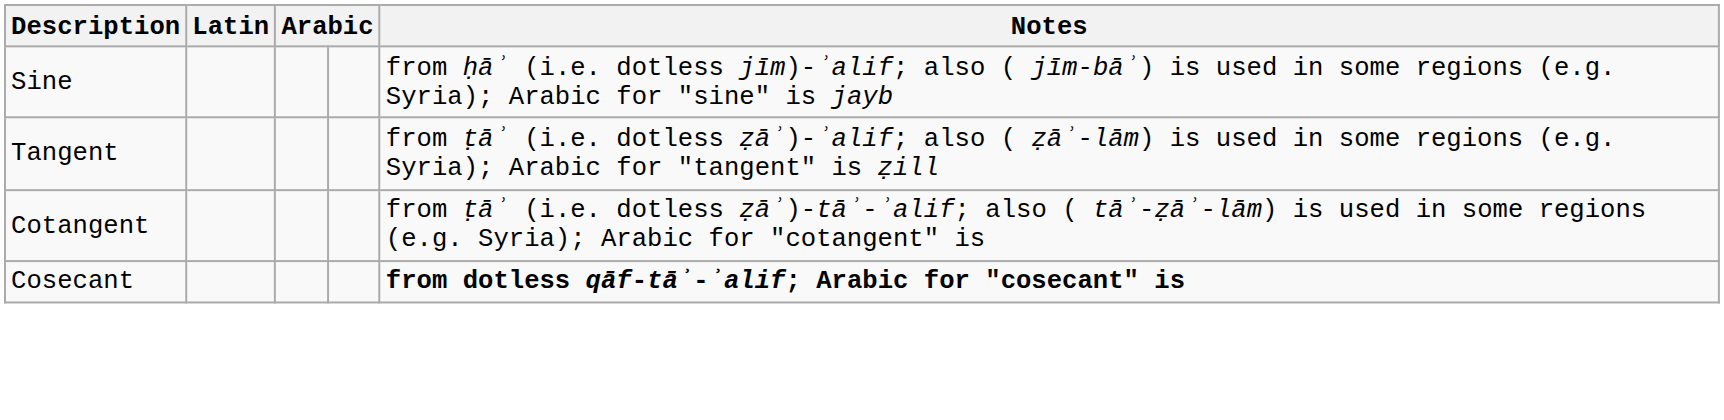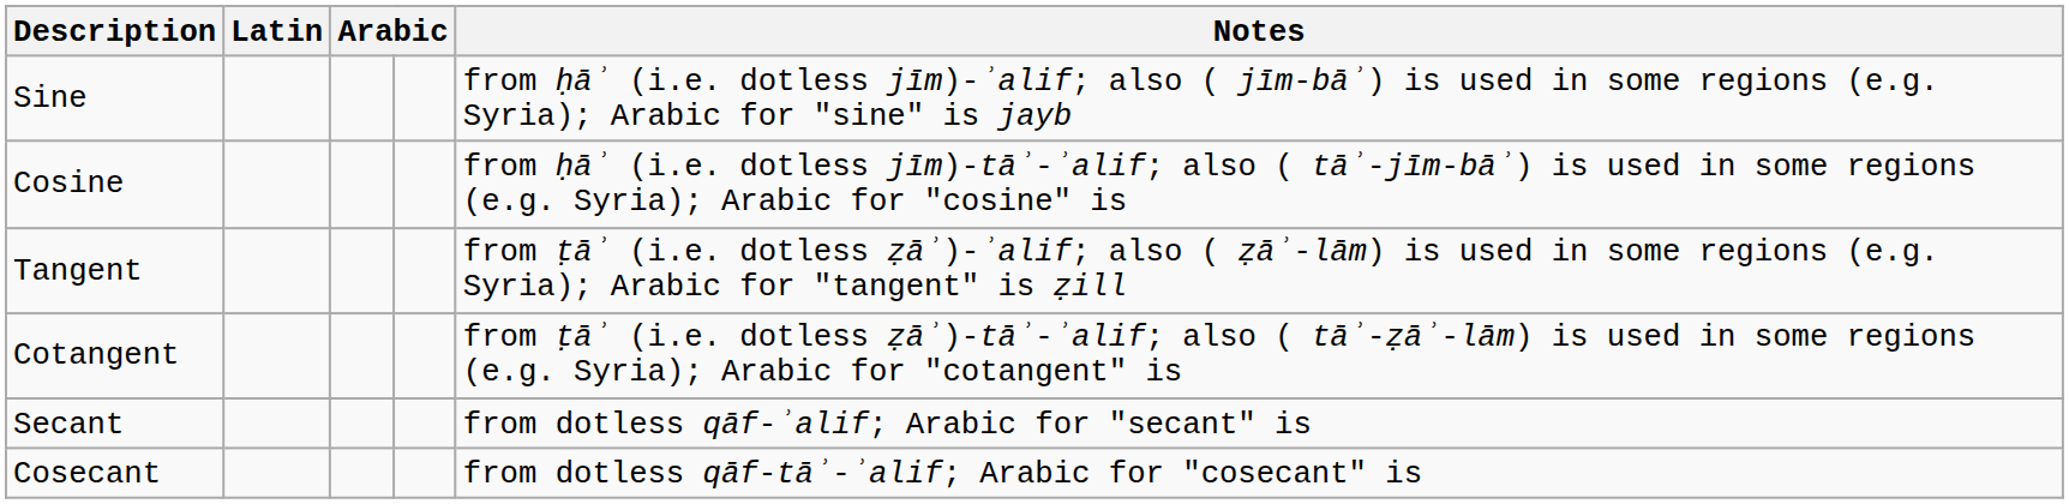+ row: Cosine | from ḥāʾ (i.e. dotless jīm)-tāʾ-ʾalif; also ( tāʾ-jīm-bāʾ) is used in some regions (e.g. Syria); Arabic for "cosine" is
+ row: Secant | from dotless qāf-ʾalif; Arabic for "secant" is
Cosecant | Notes: bold -> normal
